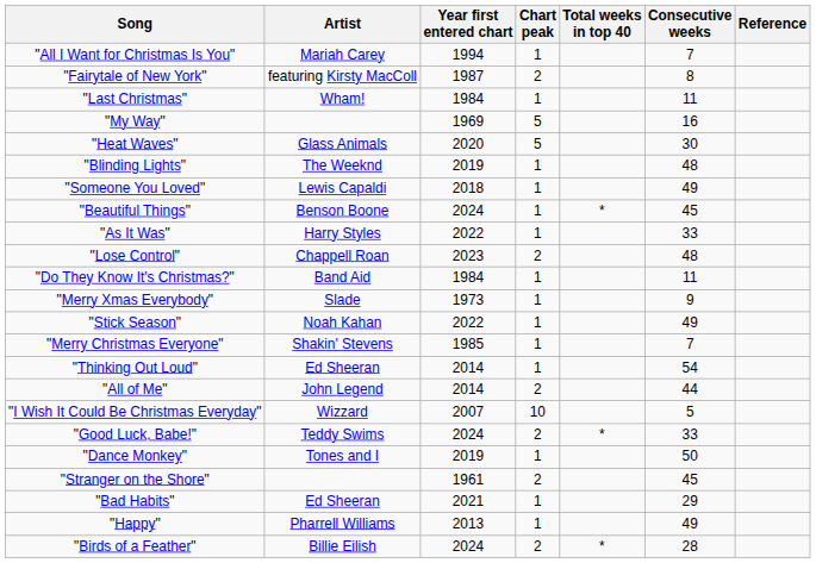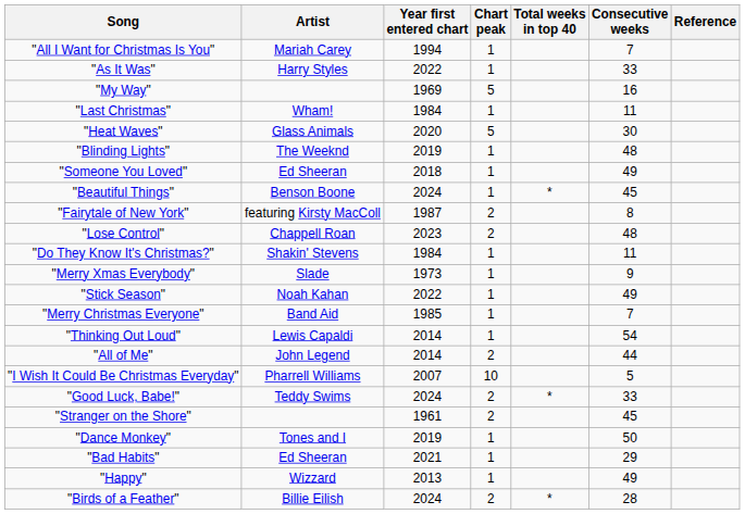rows swapped: "Fairytale of New York" <-> "As It Was"
rows swapped: "Last Christmas" <-> "My Way"
"Someone You Loved" | Artist: Lewis Capaldi -> Ed Sheeran
"Do They Know It's Christmas?" | Artist: Band Aid -> Shakin' Stevens
"Merry Christmas Everyone" | Artist: Shakin' Stevens -> Band Aid
"Thinking Out Loud" | Artist: Ed Sheeran -> Lewis Capaldi
"I Wish It Could Be Christmas Everyday" | Artist: Wizzard -> Pharrell Williams
rows swapped: "Stranger on the Shore" <-> "Dance Monkey"
"Happy" | Artist: Pharrell Williams -> Wizzard
